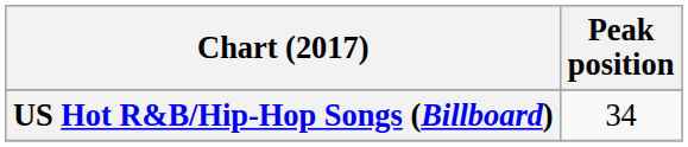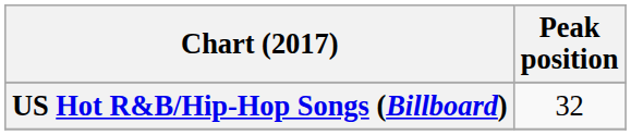US Hot R&B/Hip-Hop Songs (Billboard) | Peak position: 34 -> 32
